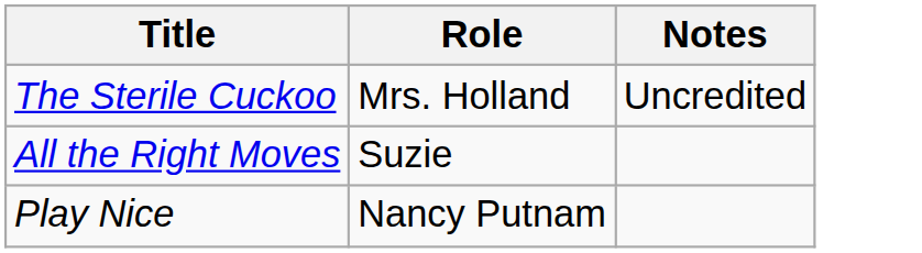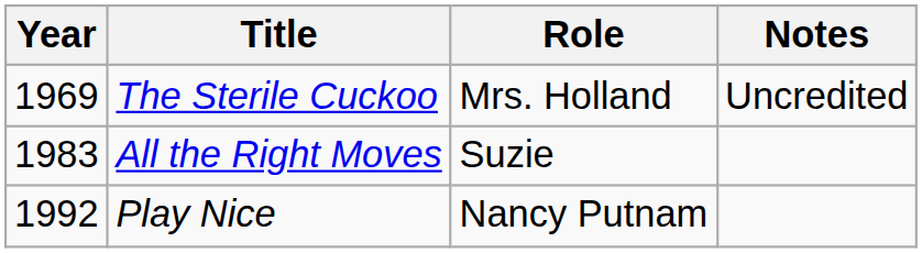+ column: Year | 1969 | 1983 | 1992
